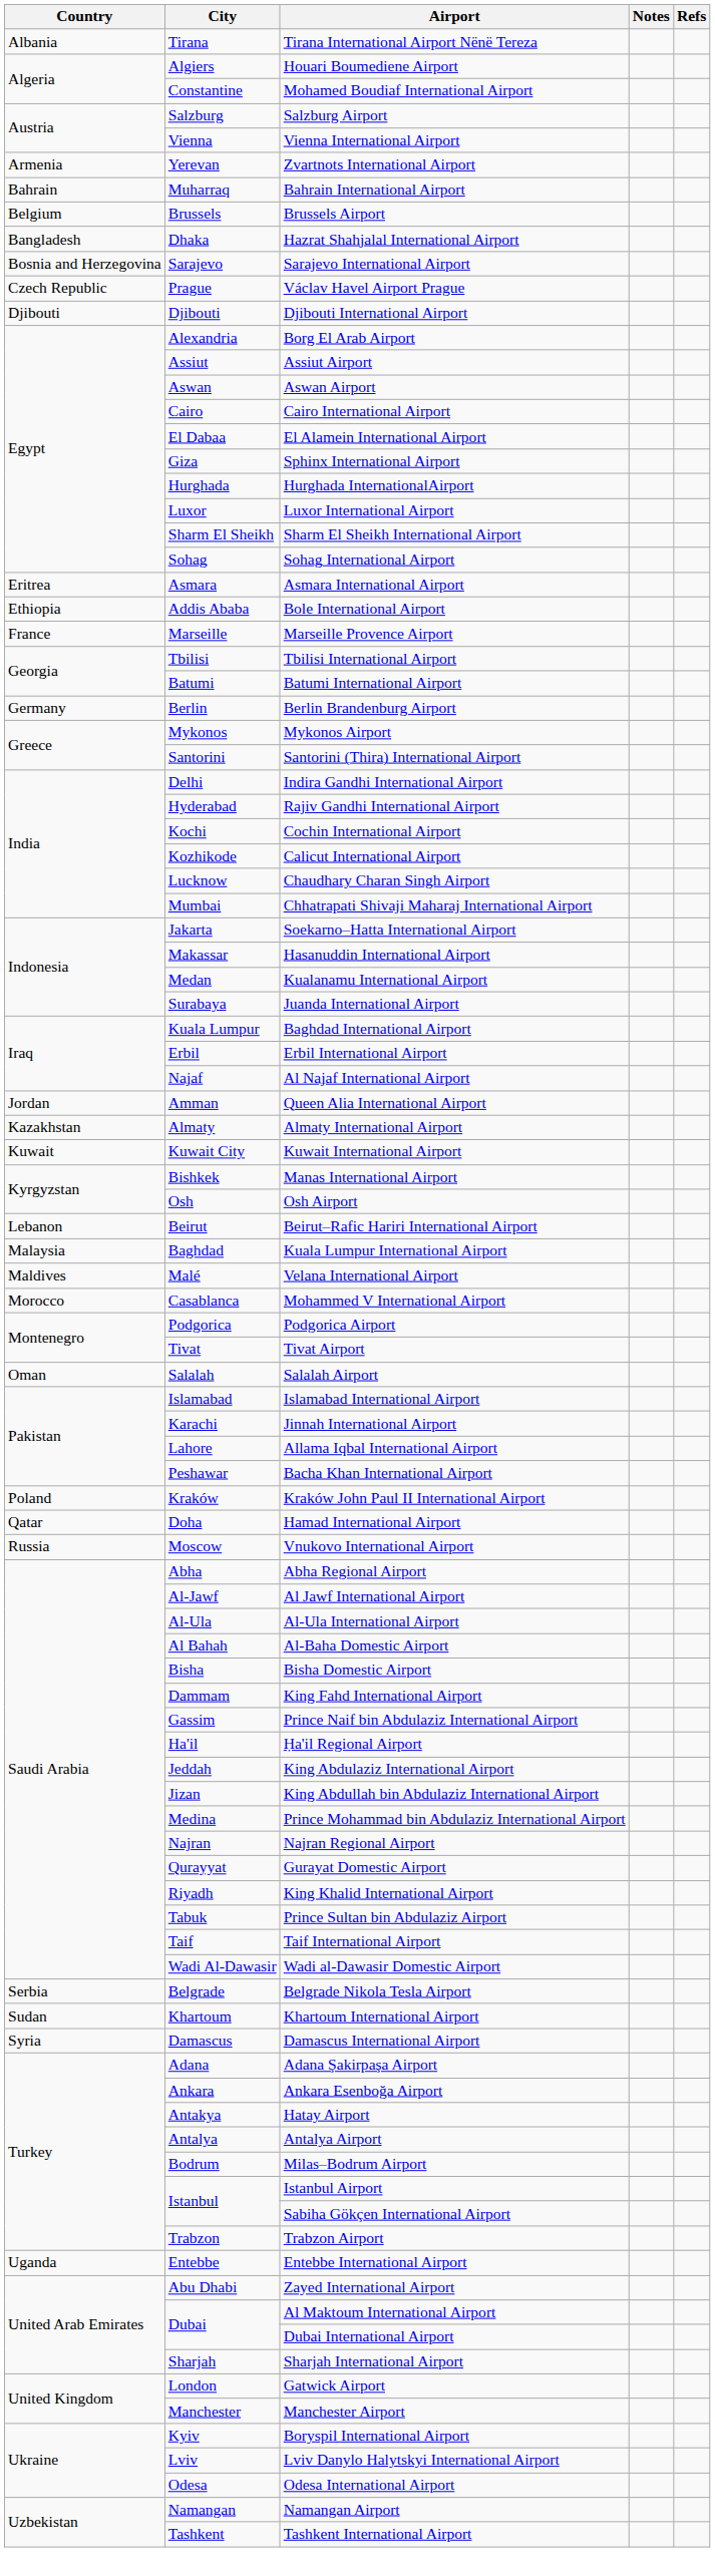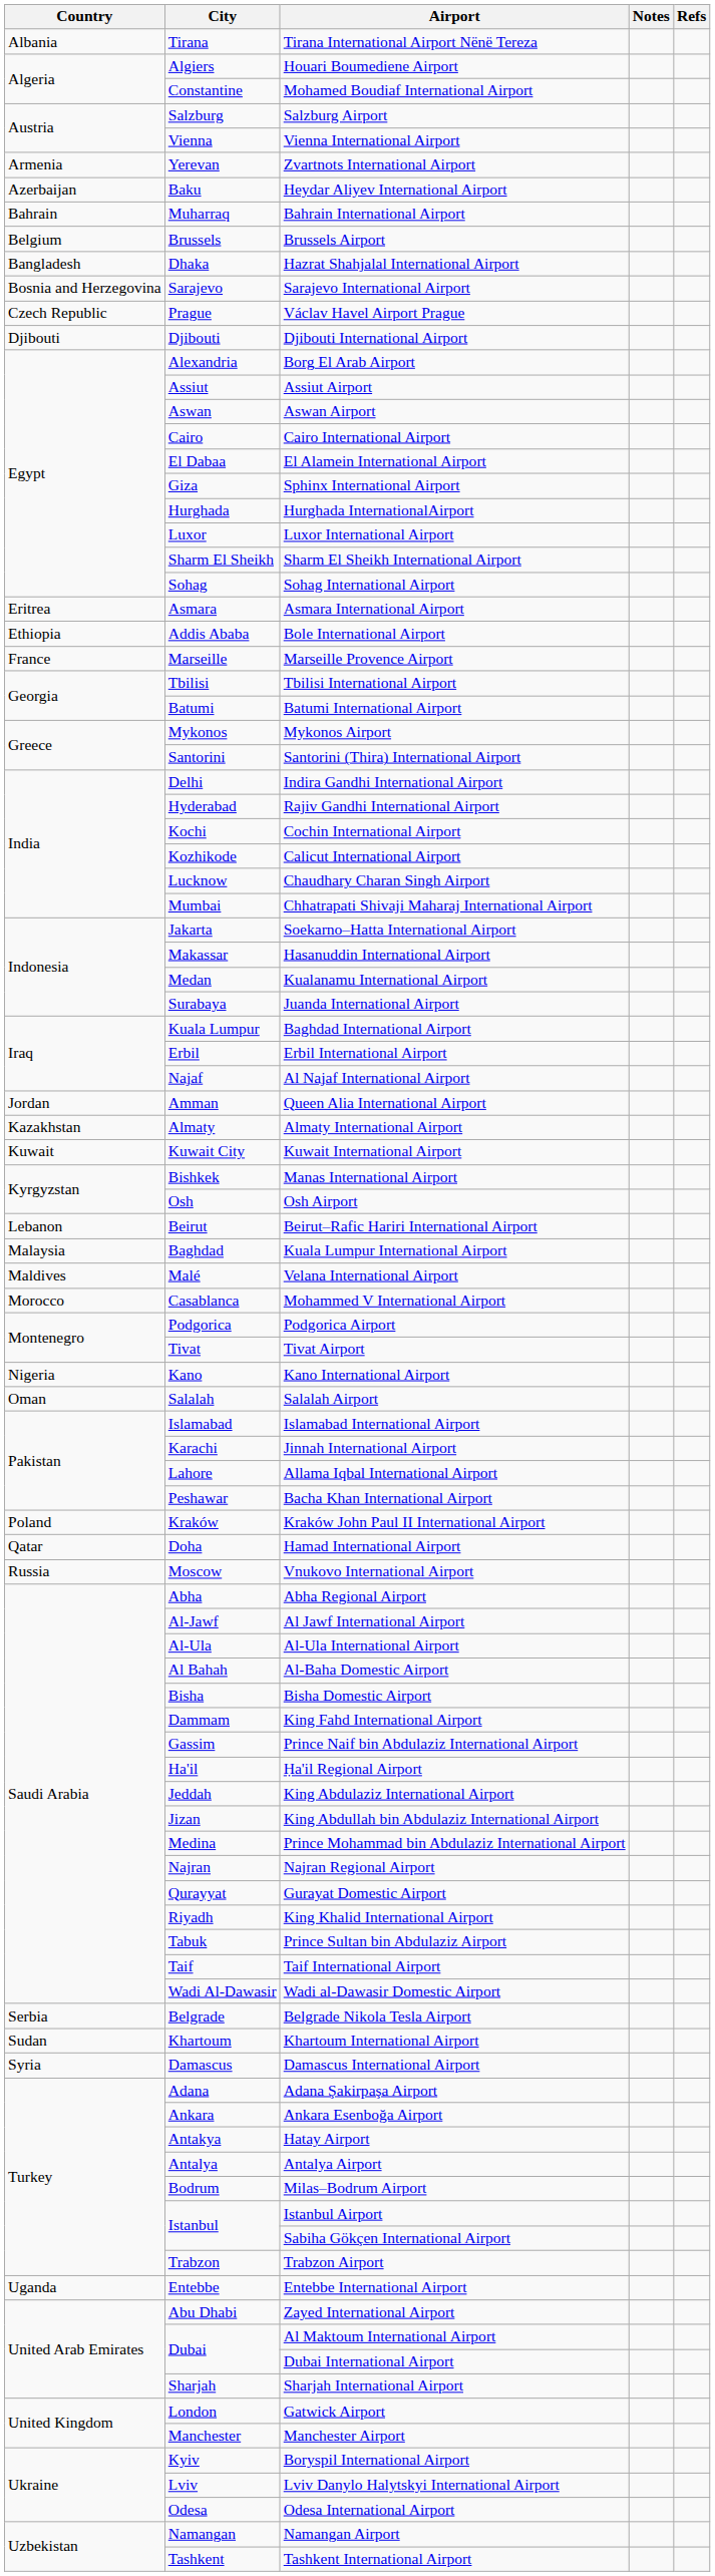+ row: Azerbaijan | Baku | Heydar Aliyev International Airport
- row: Germany | Berlin | Berlin Brandenburg Airport
+ row: Nigeria | Kano | Kano International Airport
